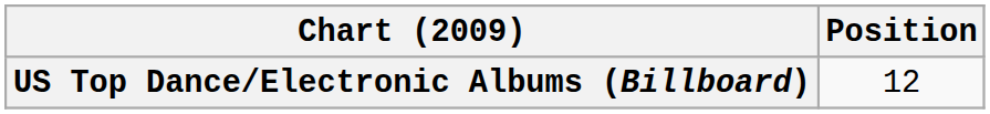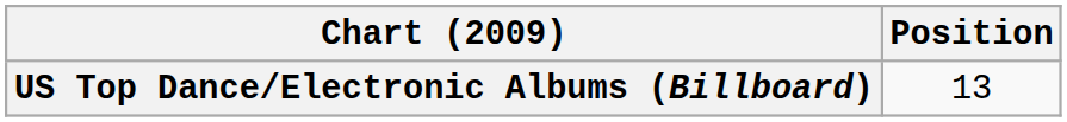US Top Dance/Electronic Albums (Billboard) | Position: 12 -> 13
